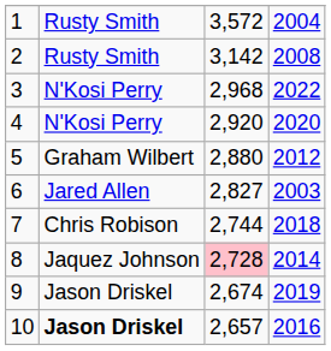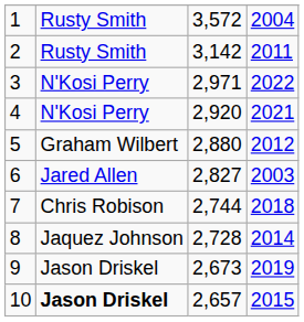2 | column 4: 2008 -> 2011
3 | column 3: 2,968 -> 2,971
4 | column 4: 2020 -> 2021
8 | column 3: pink background -> no background
9 | column 3: 2,674 -> 2,673
10 | column 4: 2016 -> 2015
